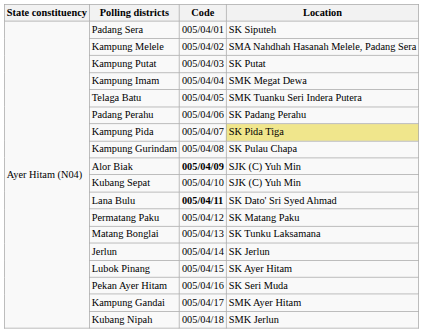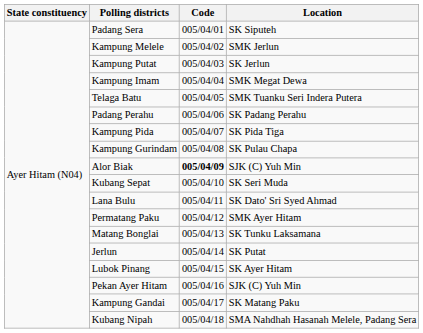Kampung Melele | Location: SMA Nahdhah Hasanah Melele, Padang Sera -> SMK Jerlun
Kampung Putat | Location: SK Putat -> SK Jerlun
Kampung Pida | Location: khaki background -> no background
Kubang Sepat | Location: SJK (C) Yuh Min -> SK Seri Muda
Lana Bulu | Code: bold -> normal
Permatang Paku | Location: SK Matang Paku -> SMK Ayer Hitam
Jerlun | Location: SK Jerlun -> SK Putat
Pekan Ayer Hitam | Location: SK Seri Muda -> SJK (C) Yuh Min
Kampung Gandai | Location: SMK Ayer Hitam -> SK Matang Paku
Kubang Nipah | Location: SMK Jerlun -> SMA Nahdhah Hasanah Melele, Padang Sera
